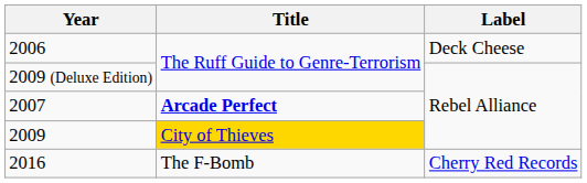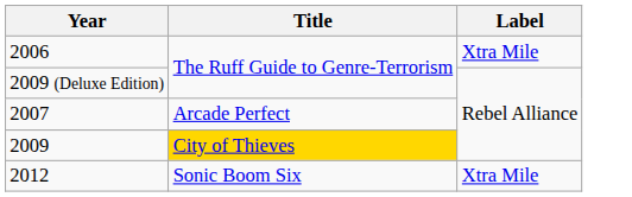2006 | Label: Deck Cheese -> Xtra Mile
2007 | Title: bold -> normal
+ row: 2012 | Sonic Boom Six | Xtra Mile
- row: 2016 | The F-Bomb | Cherry Red Records
